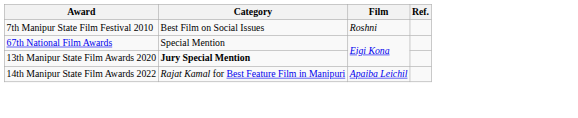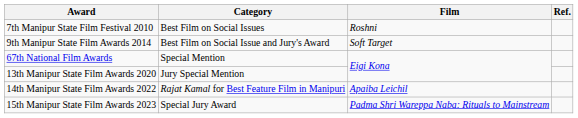+ row: 9th Manipur State Film Awards 2014 | Best Film on Social Issue and Jury's Award | Soft Target
13th Manipur State Film Awards 2020 | Category: bold -> normal
+ row: 15th Manipur State Film Awards 2023 | Special Jury Award | Padma Shri Wareppa Naba: Rituals to Mainstream
